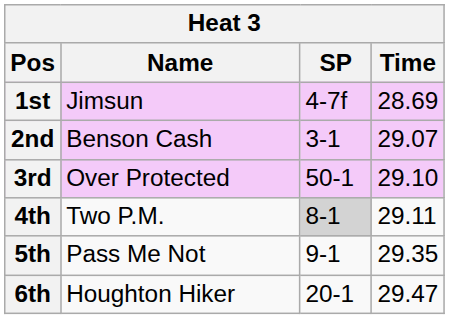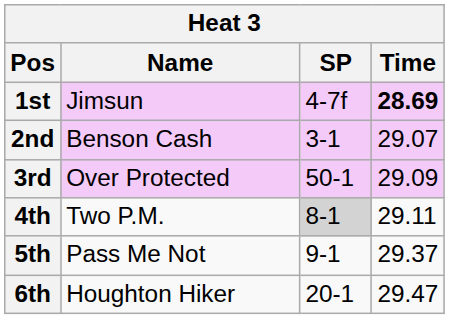1st | Time: normal -> bold
3rd | Time: 29.10 -> 29.09
5th | Time: 29.35 -> 29.37
